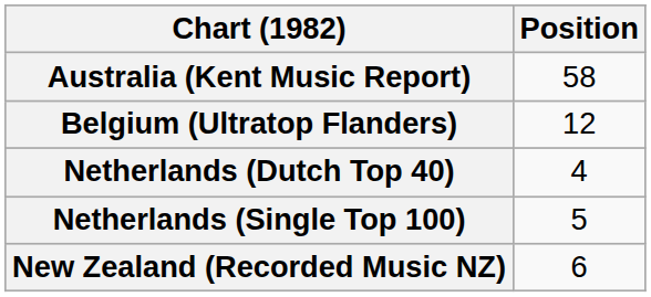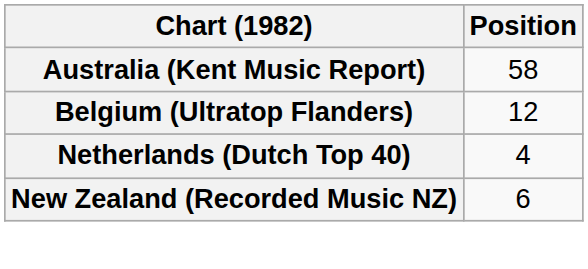- row: Netherlands (Single Top 100) | 5
